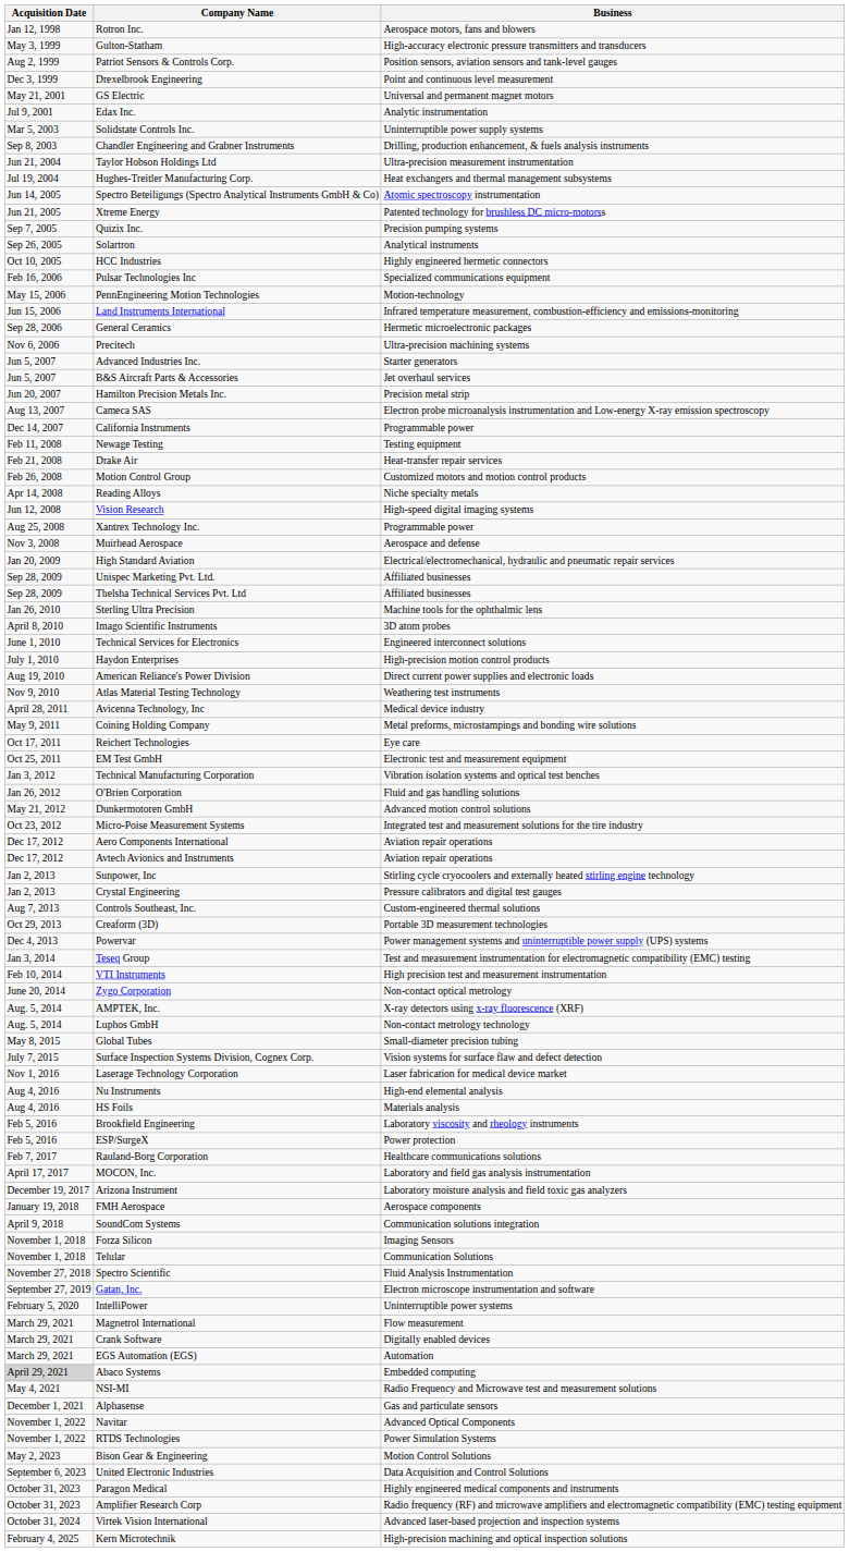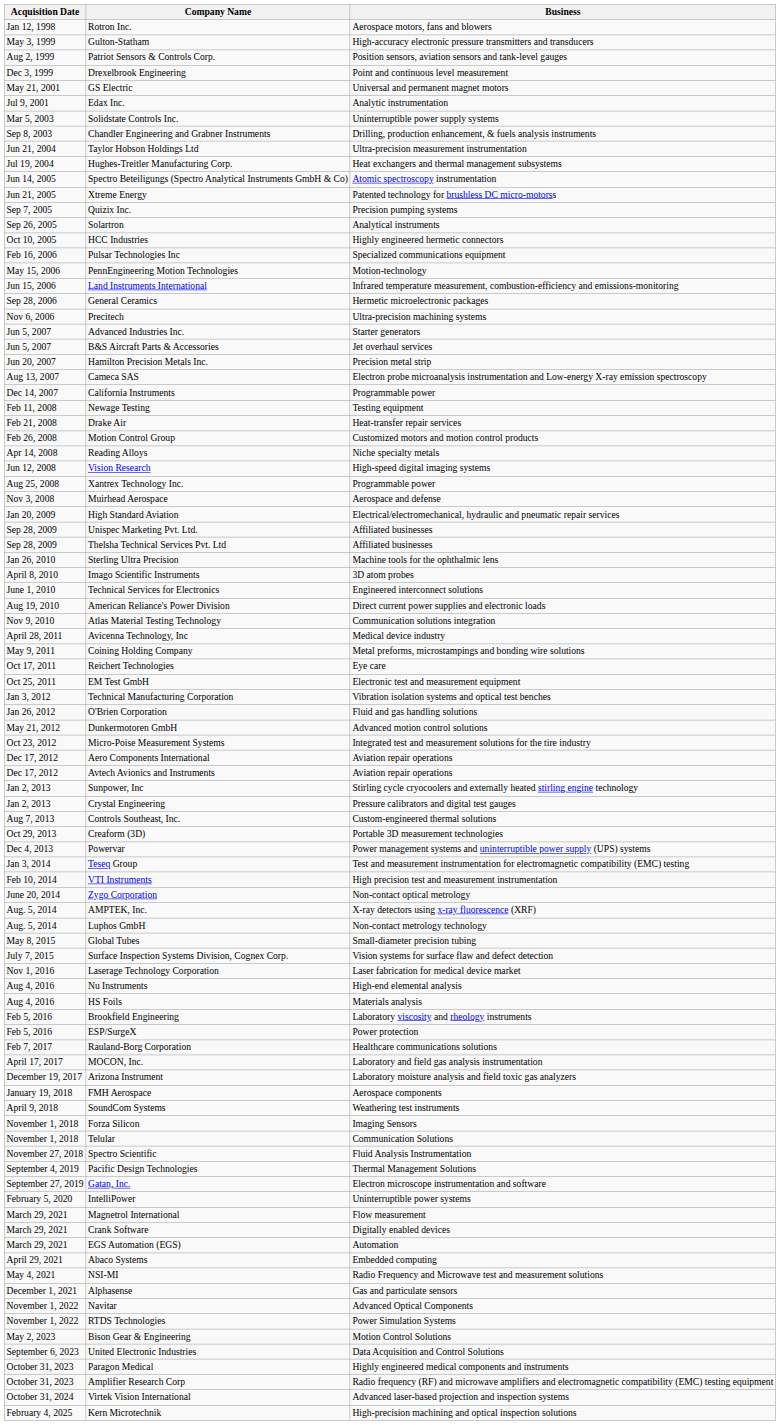- row: July 1, 2010 | Haydon Enterprises | High-precision motion control products
Atlas Material Testing Technology | Business: Weathering test instruments -> Communication solutions integration
SoundCom Systems | Business: Communication solutions integration -> Weathering test instruments
+ row: September 4, 2019 | Pacific Design Technologies | Thermal Management Solutions
Abaco Systems | Acquisition Date: lightgrey background -> no background
